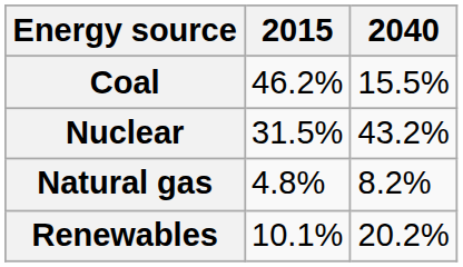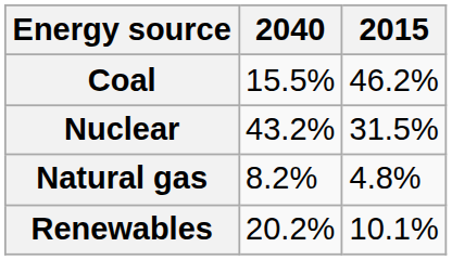columns swapped: 2015 <-> 2040
